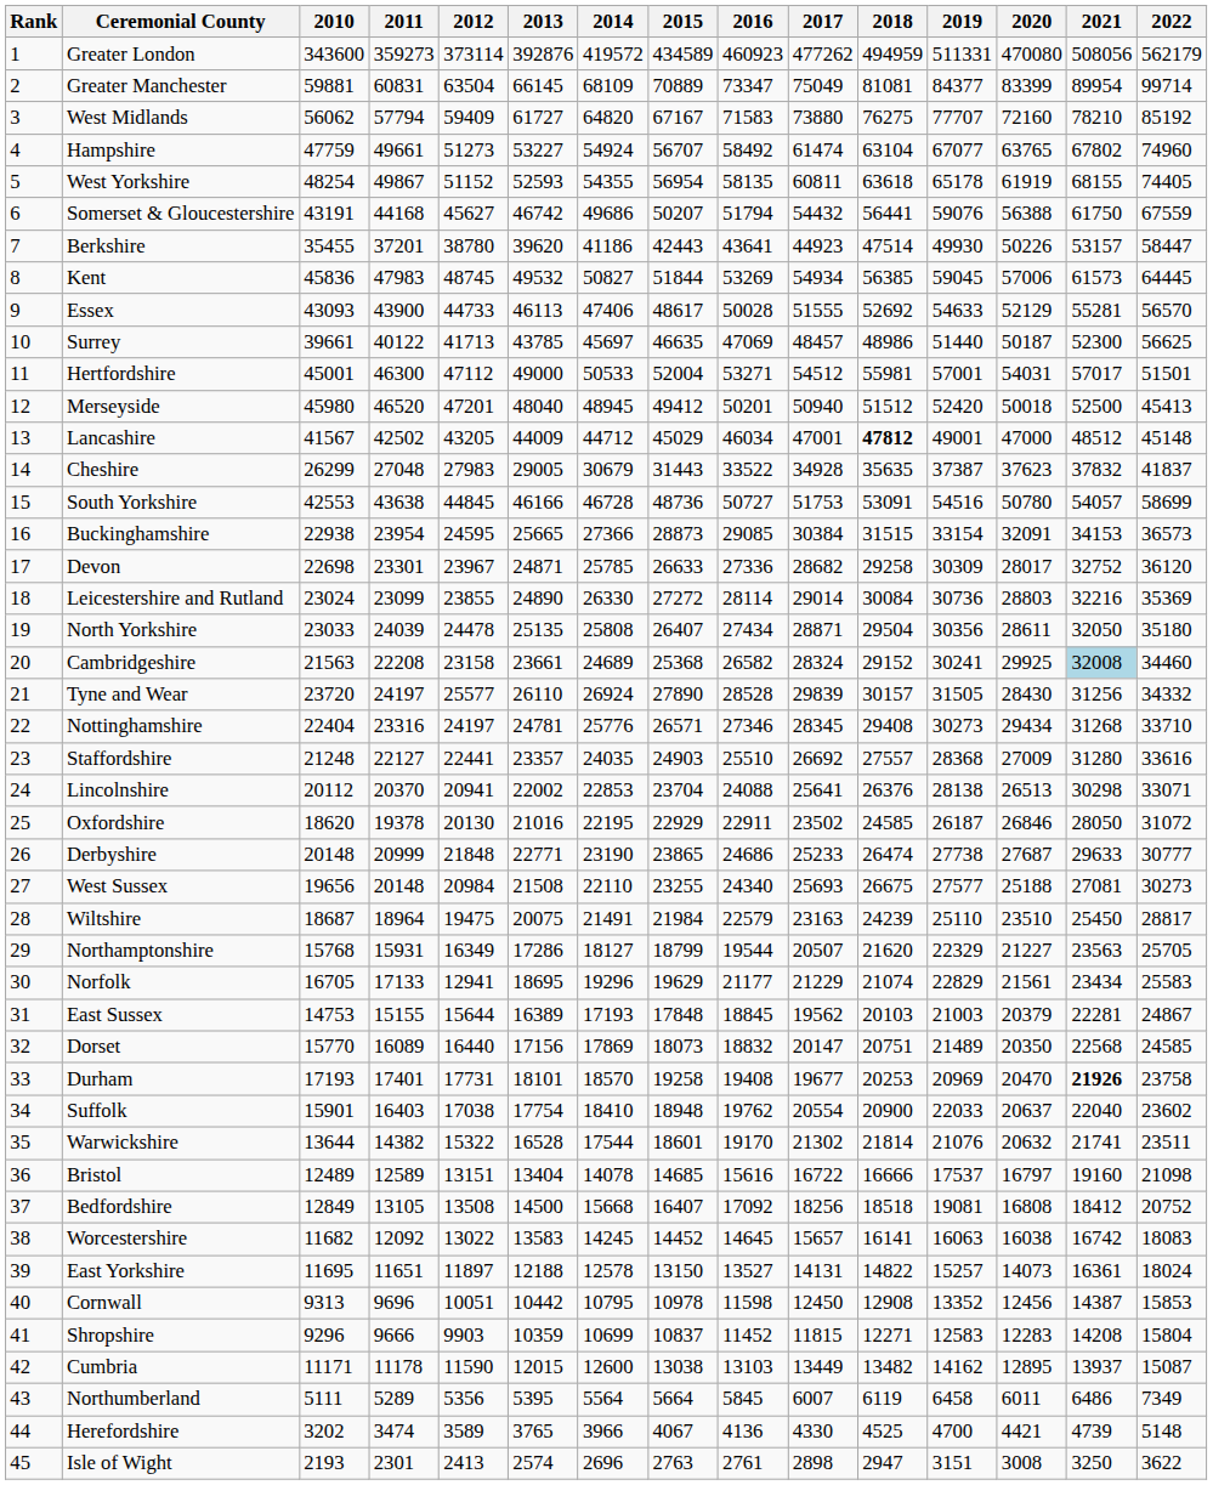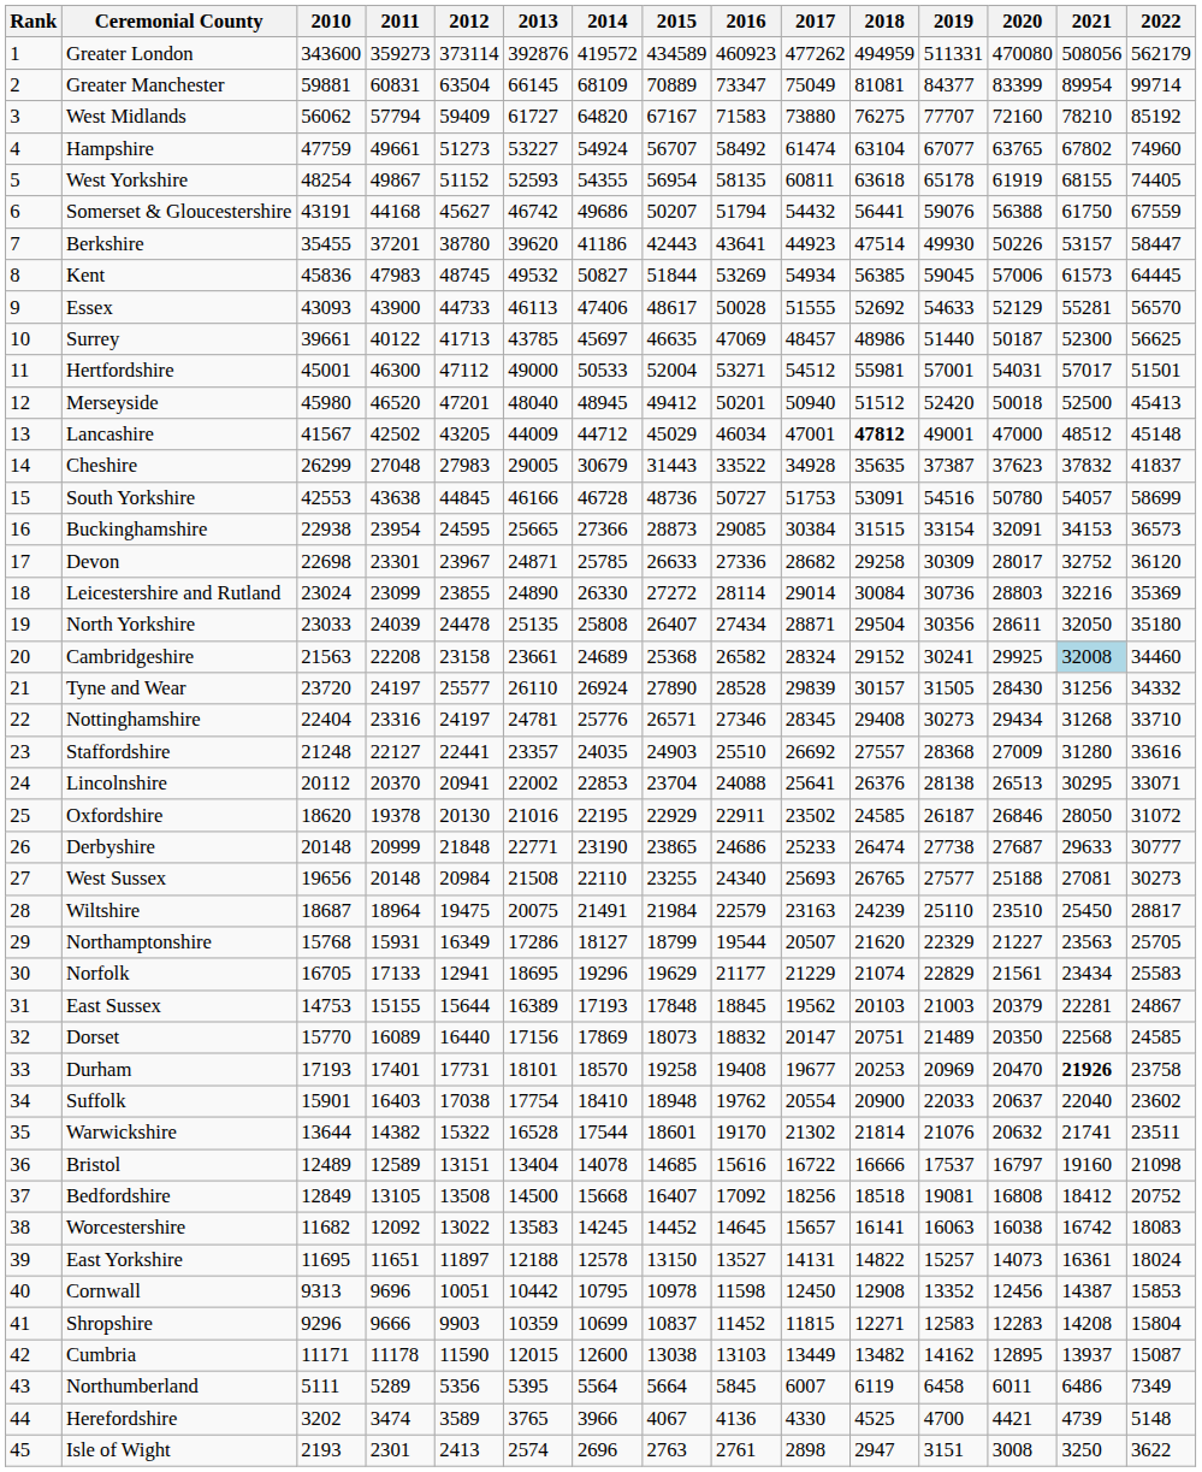Lincolnshire | 2021: 30298 -> 30295
West Sussex | 2018: 26675 -> 26765
